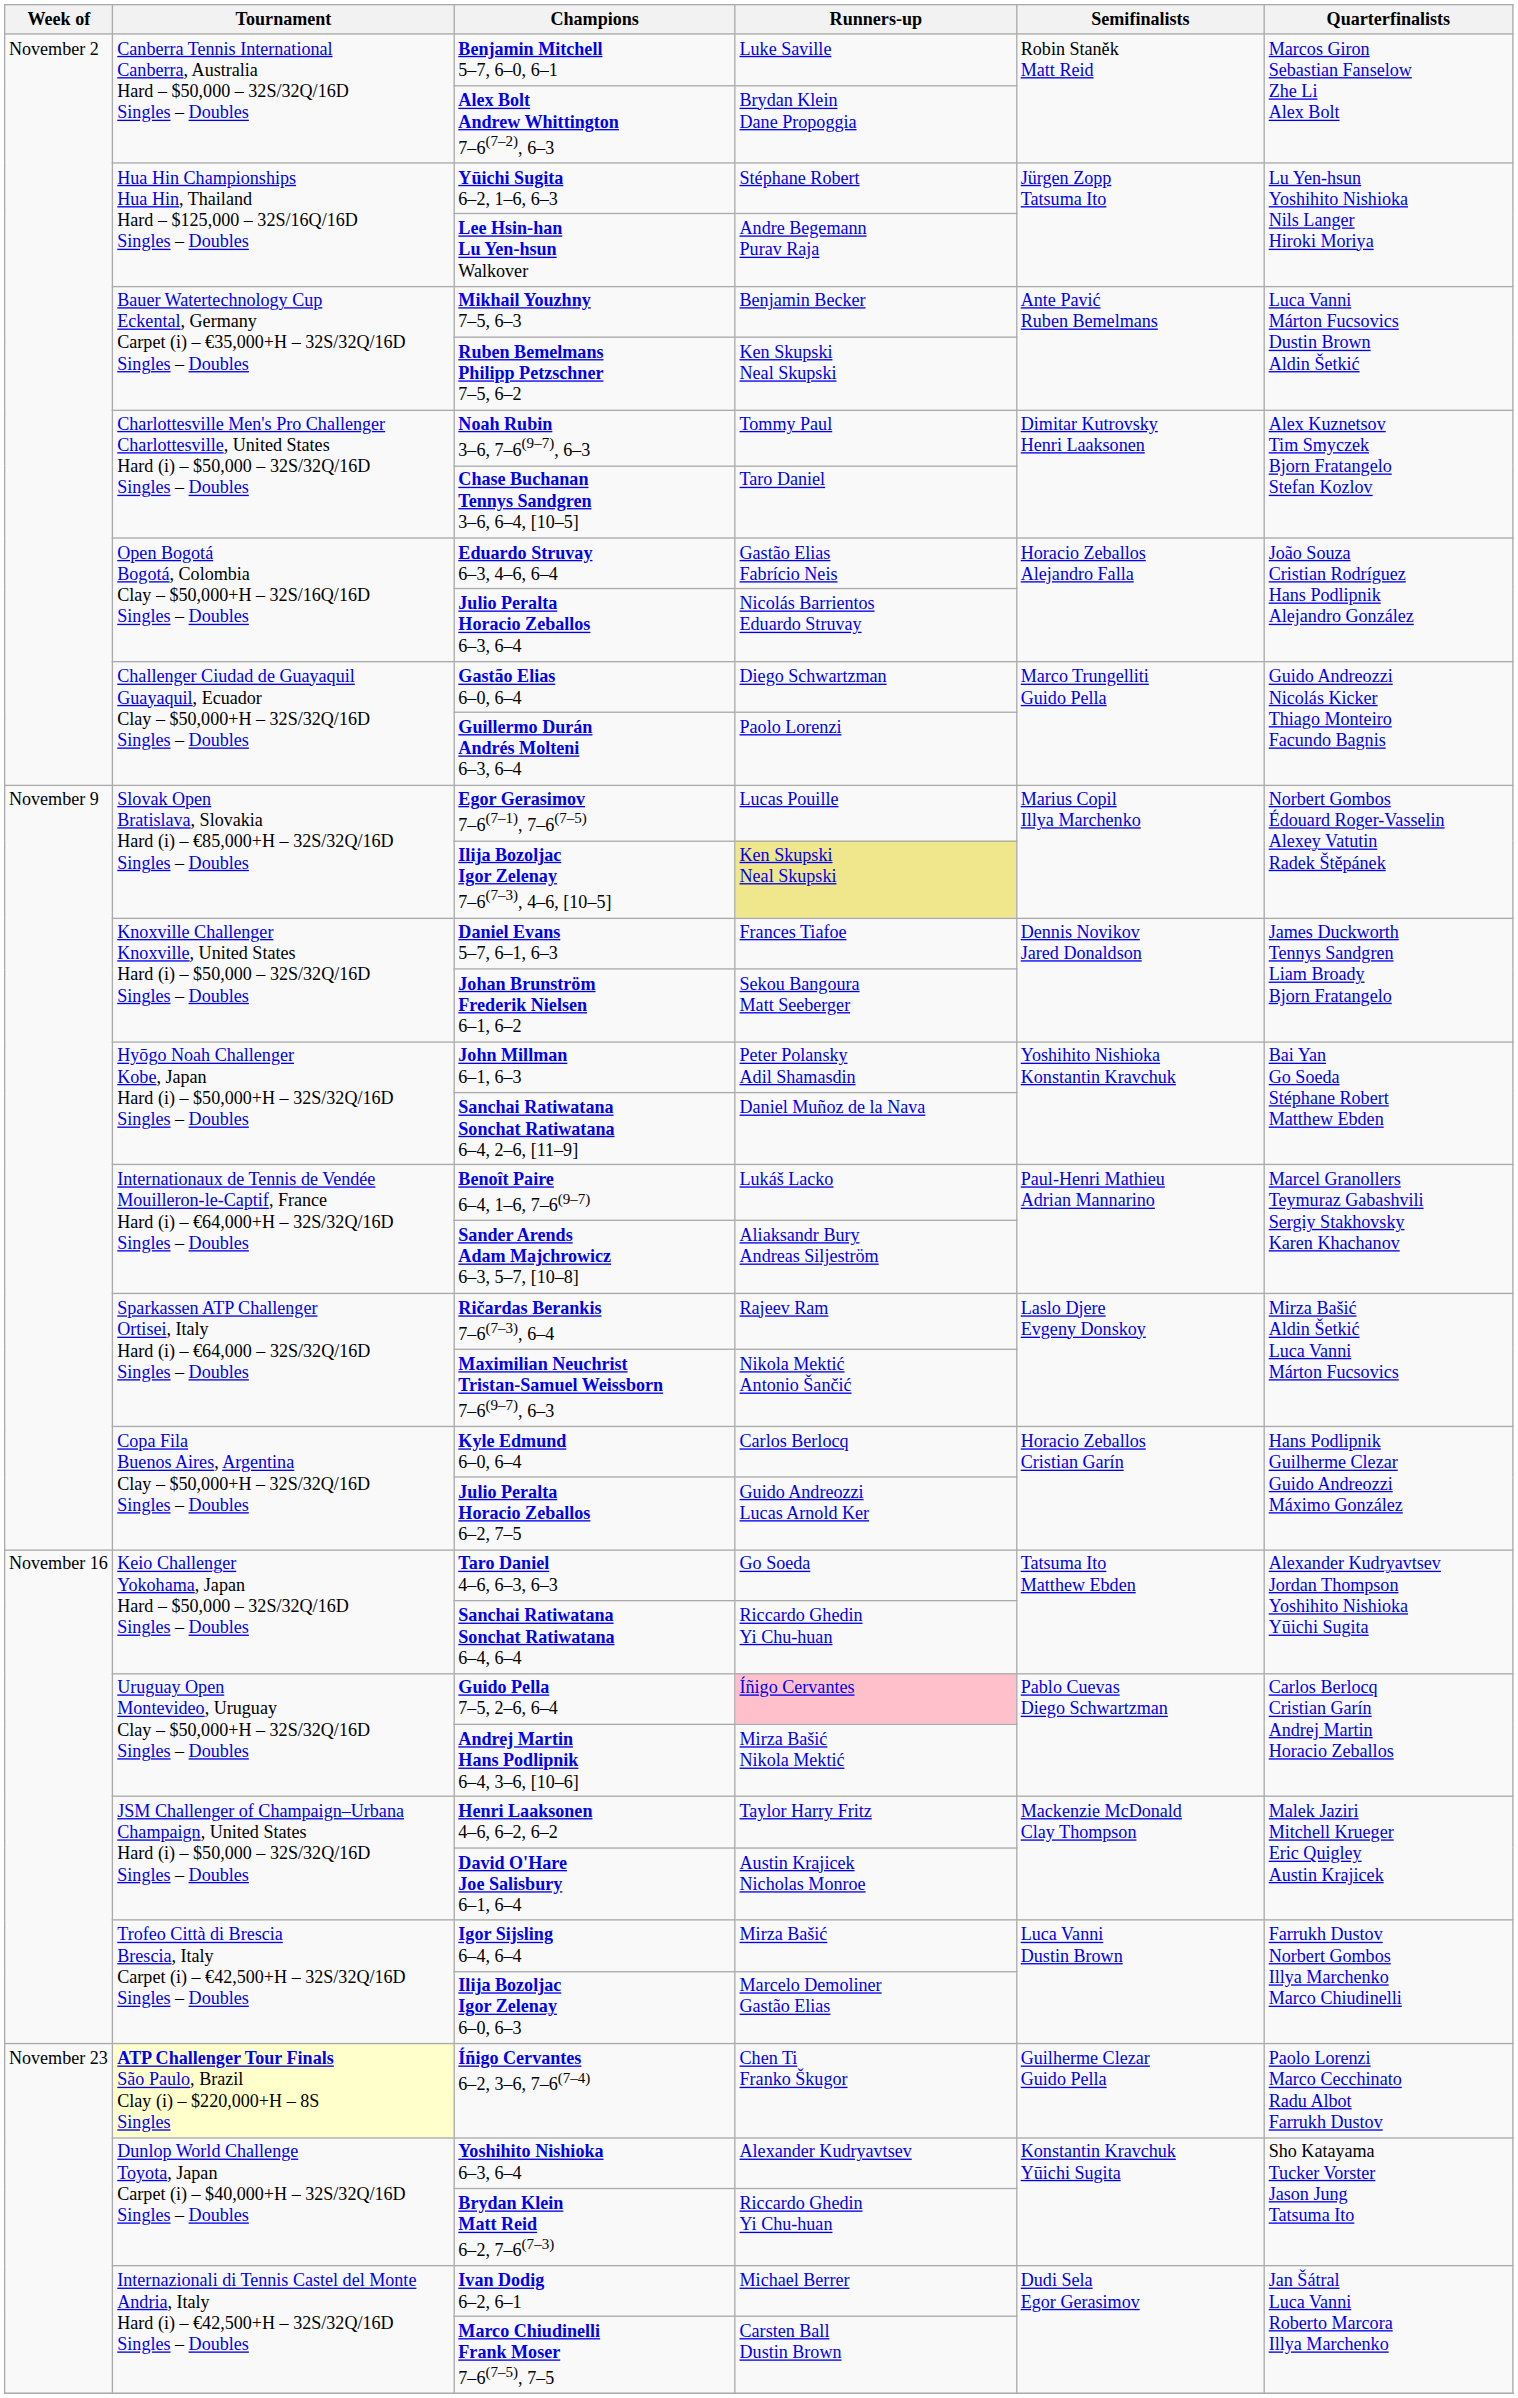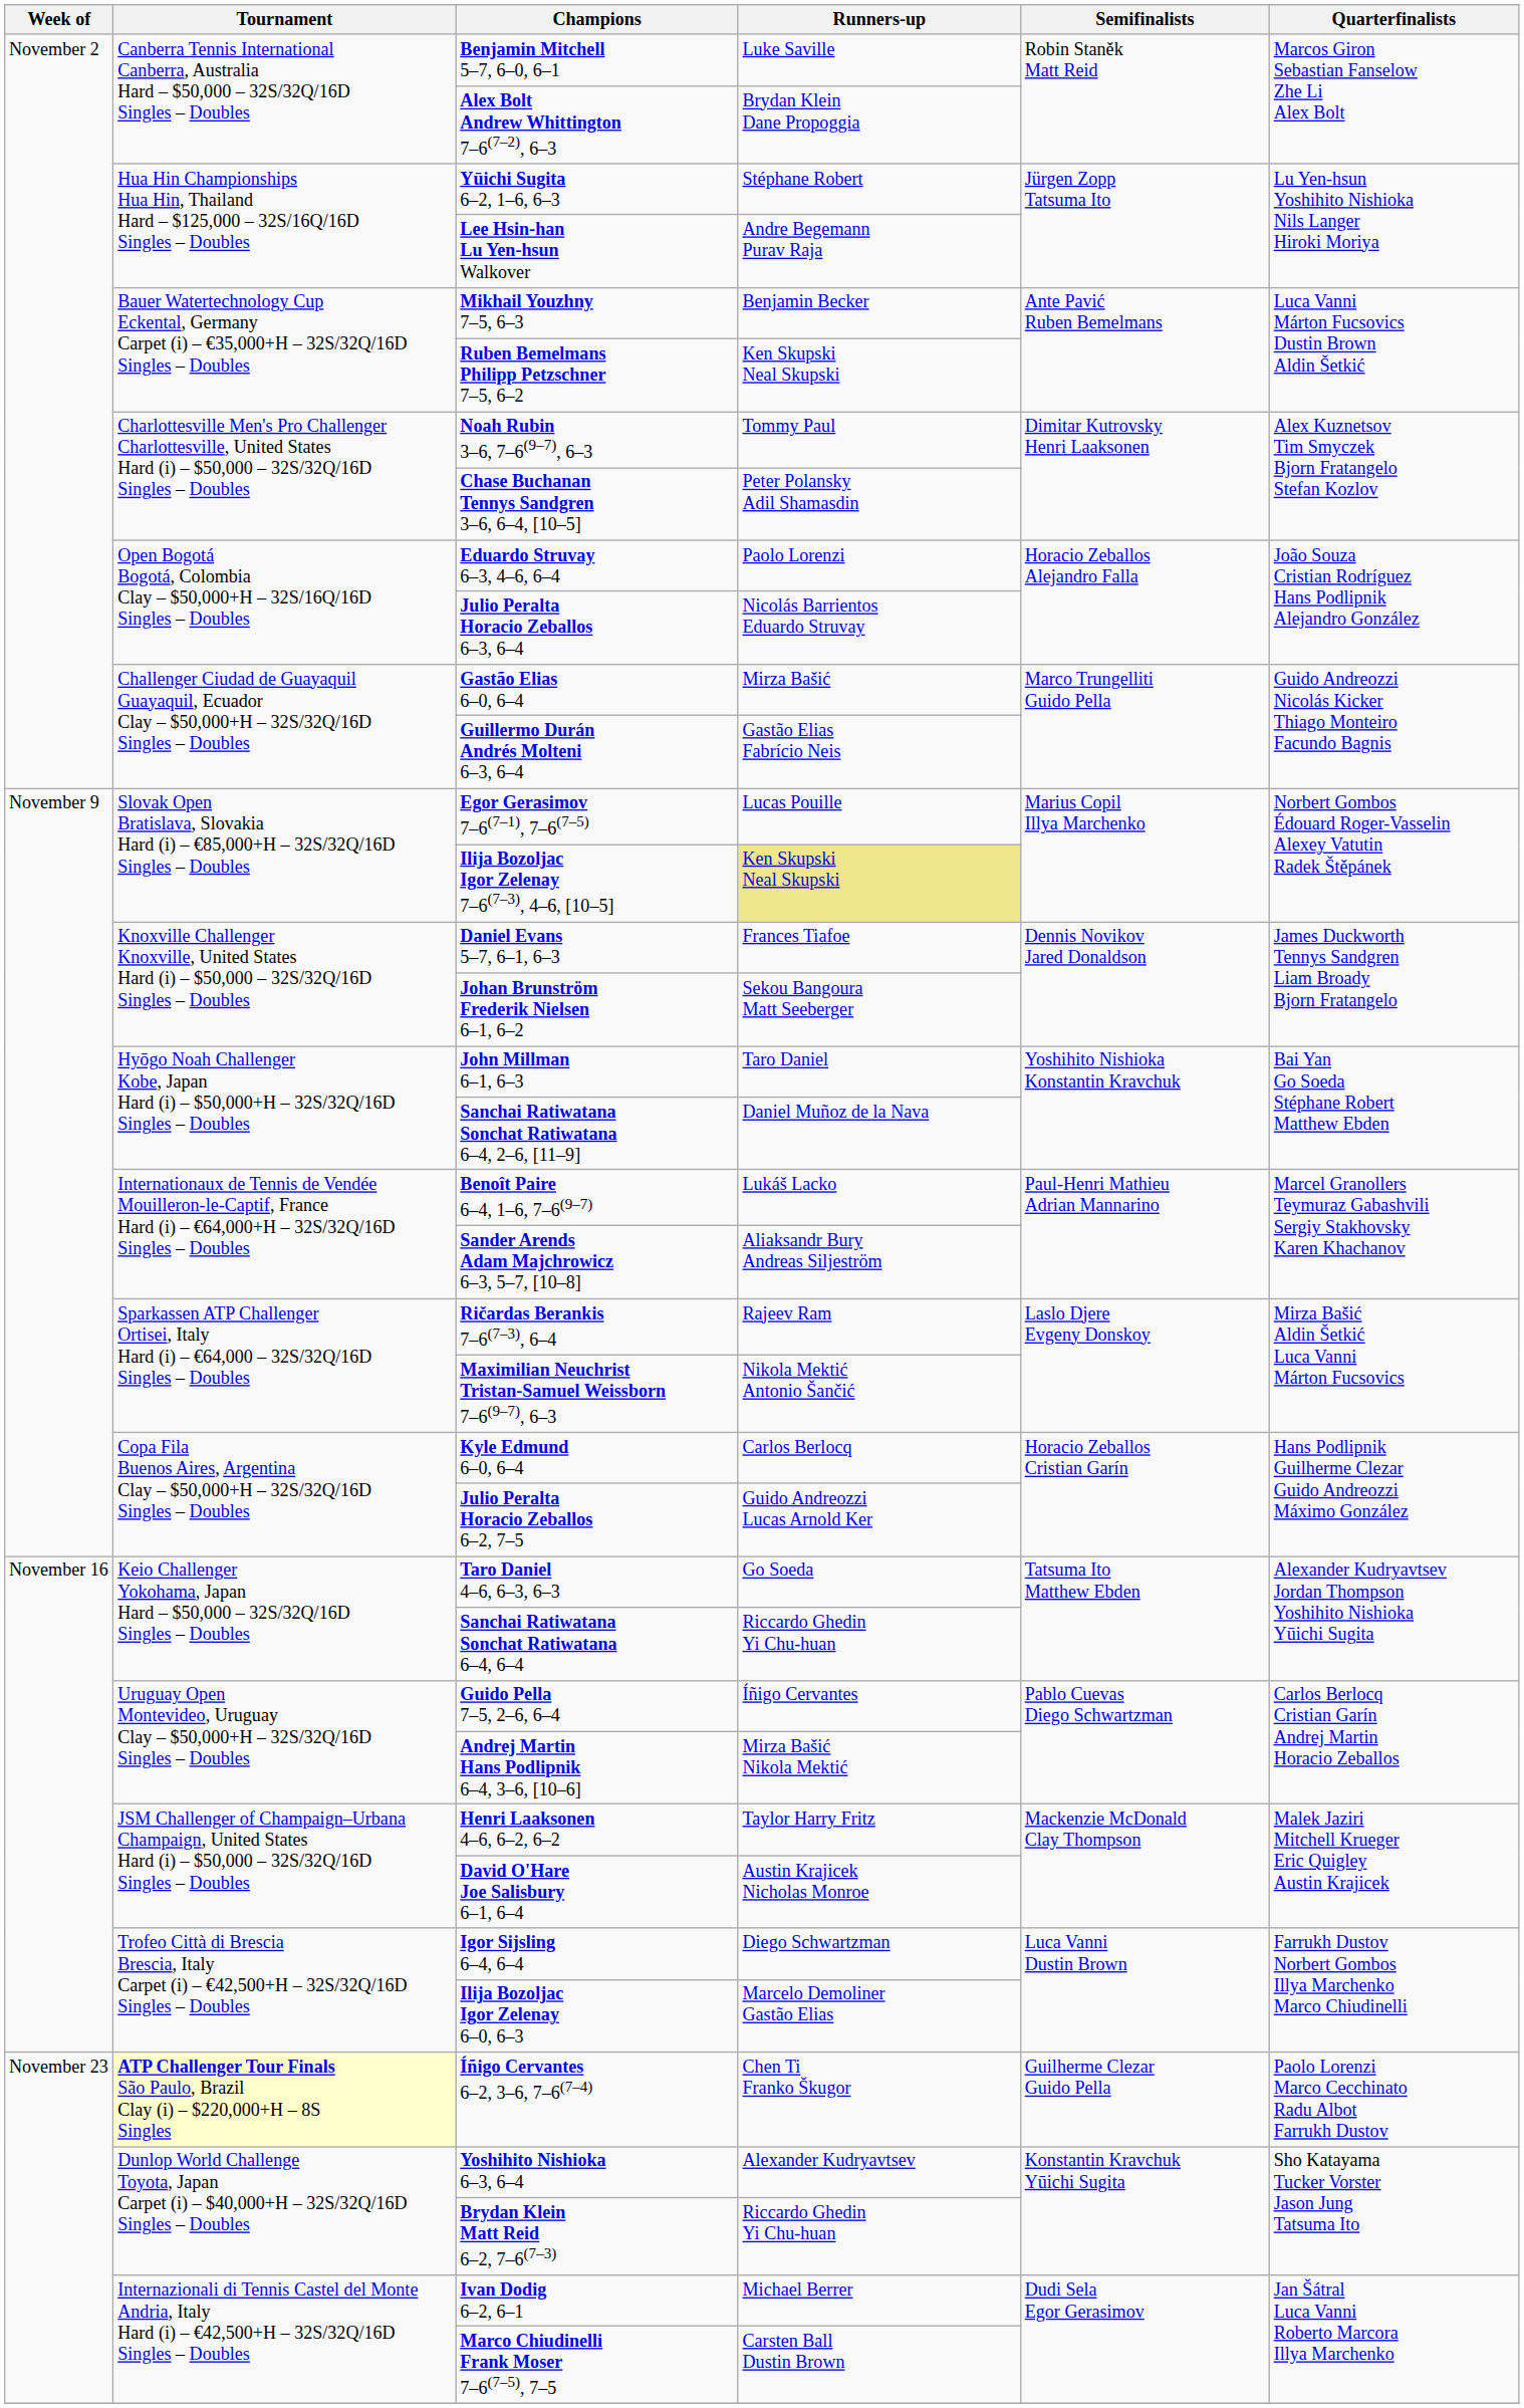Chase Buchanan Tennys Sandgren 3–6, 6–4, [10–5] | Runners-up: Taro Daniel -> Peter Polansky Adil Shamasdin
Eduardo Struvay 6–3, 4–6, 6–4 | Runners-up: Gastão Elias Fabrício Neis -> Paolo Lorenzi
Gastão Elias 6–0, 6–4 | Runners-up: Diego Schwartzman -> Mirza Bašić
Guillermo Durán Andrés Molteni 6–3, 6–4 | Runners-up: Paolo Lorenzi -> Gastão Elias Fabrício Neis
John Millman 6–1, 6–3 | Runners-up: Peter Polansky Adil Shamasdin -> Taro Daniel
Guido Pella 7–5, 2–6, 6–4 | Runners-up: pink background -> no background
Igor Sijsling 6–4, 6–4 | Runners-up: Mirza Bašić -> Diego Schwartzman
